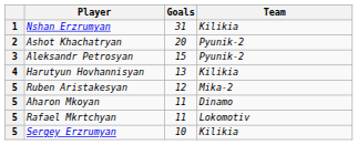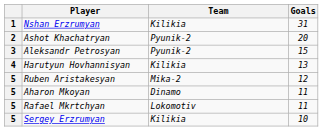columns swapped: Team <-> Goals
